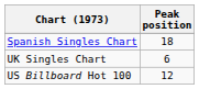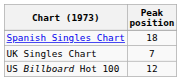UK Singles Chart | Peak position: 6 -> 7
